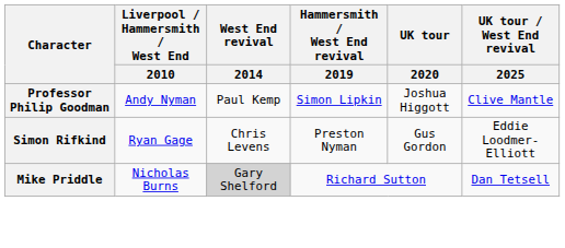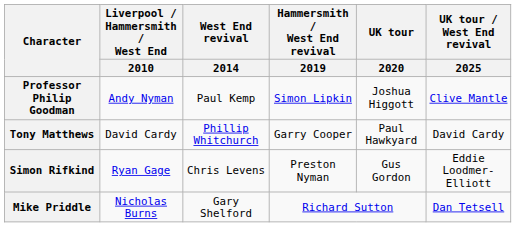+ row: Tony Matthews | David Cardy | Phillip Whitchurch | Garry Cooper | Paul Hawkyard | David Cardy
Mike Priddle | West End revival / 2014: lightgrey background -> no background
